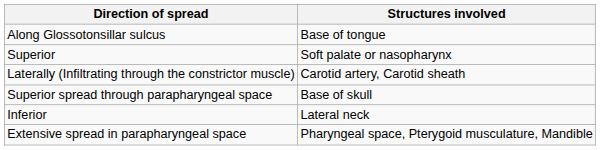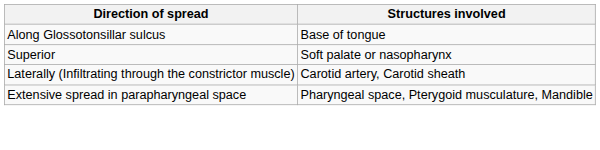- row: Superior spread through parapharyngeal space | Base of skull
- row: Inferior | Lateral neck
